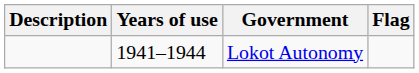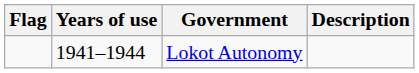columns swapped: Flag <-> Description
